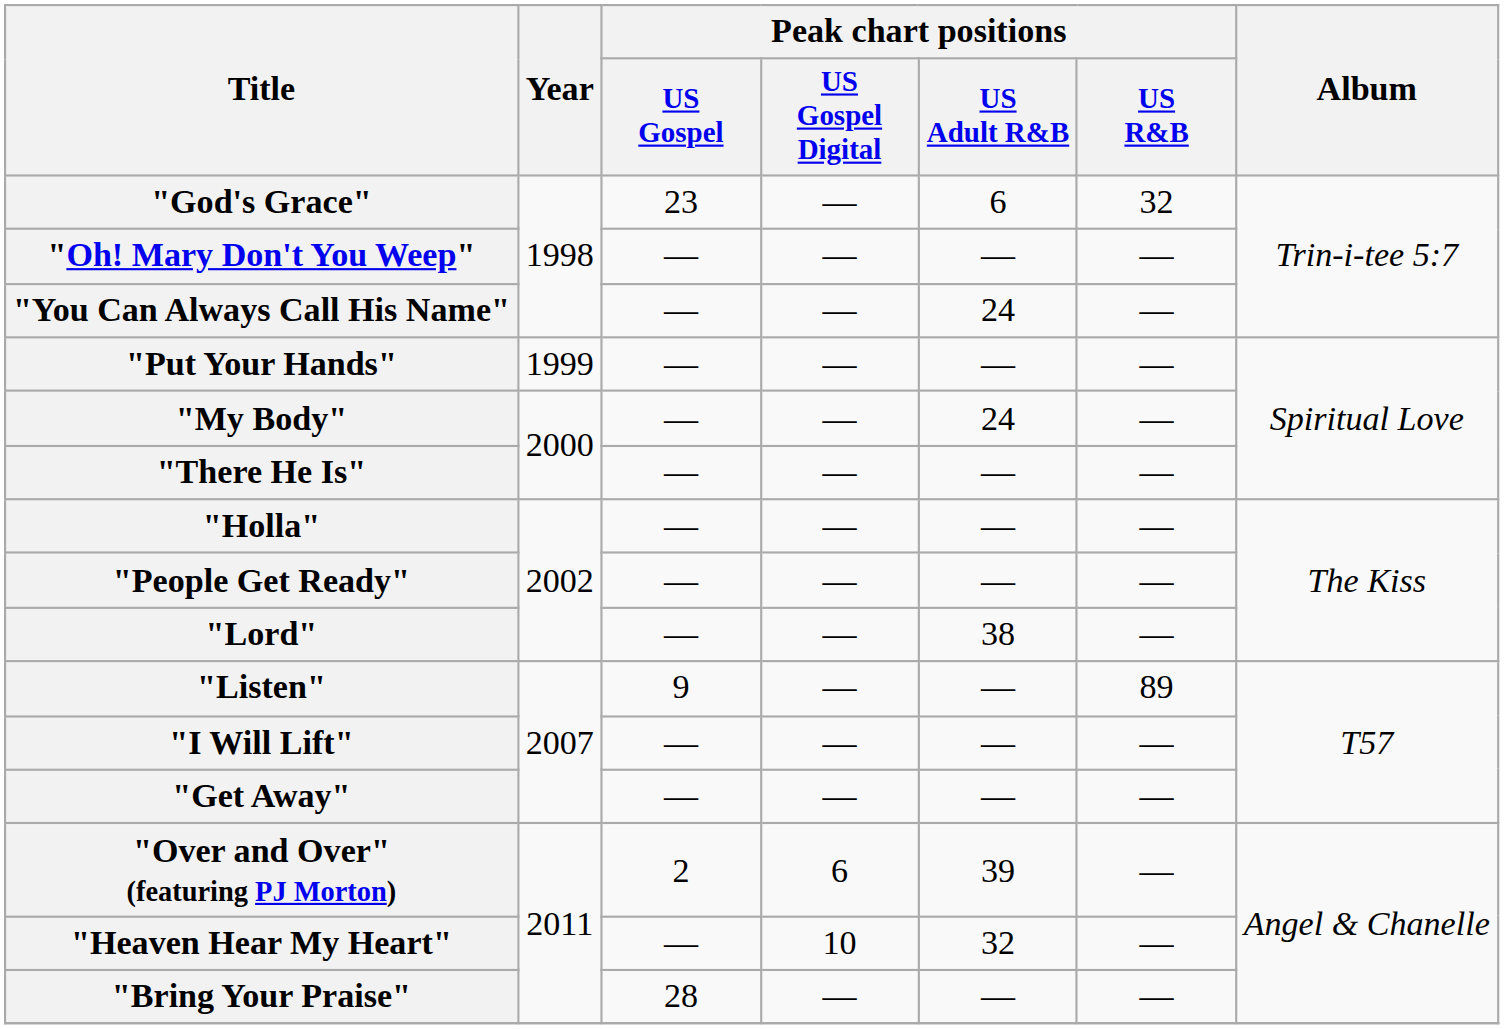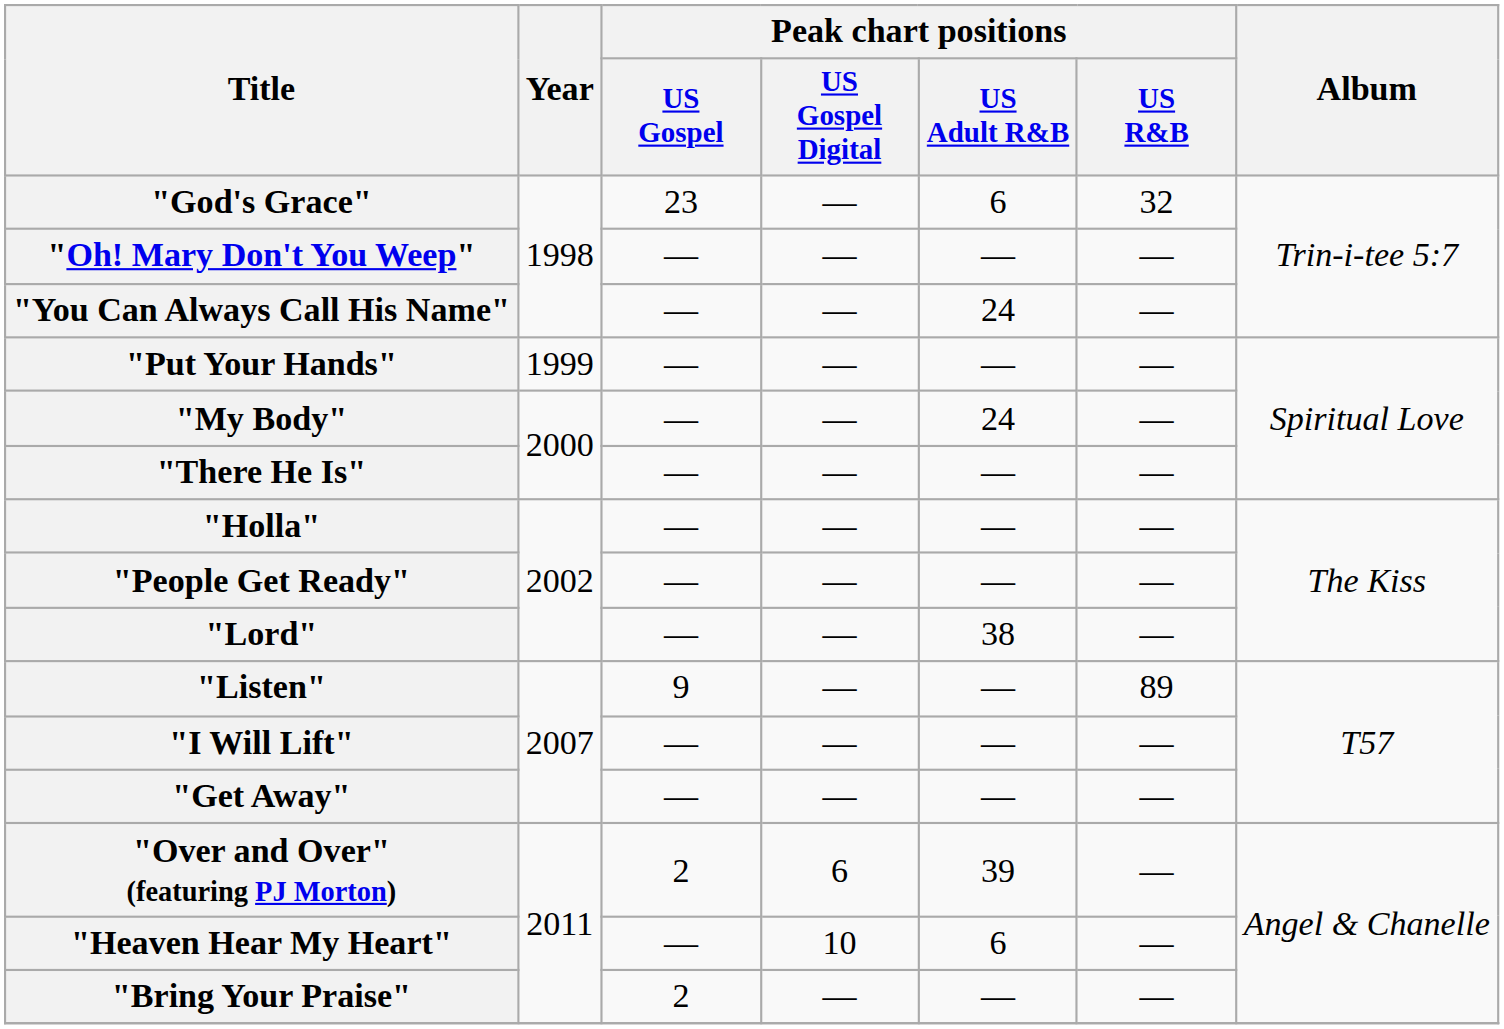"Heaven Hear My Heart" | Peak chart positions / US Adult R&B: 32 -> 6
"Bring Your Praise" | Peak chart positions / US Gospel: 28 -> 2
